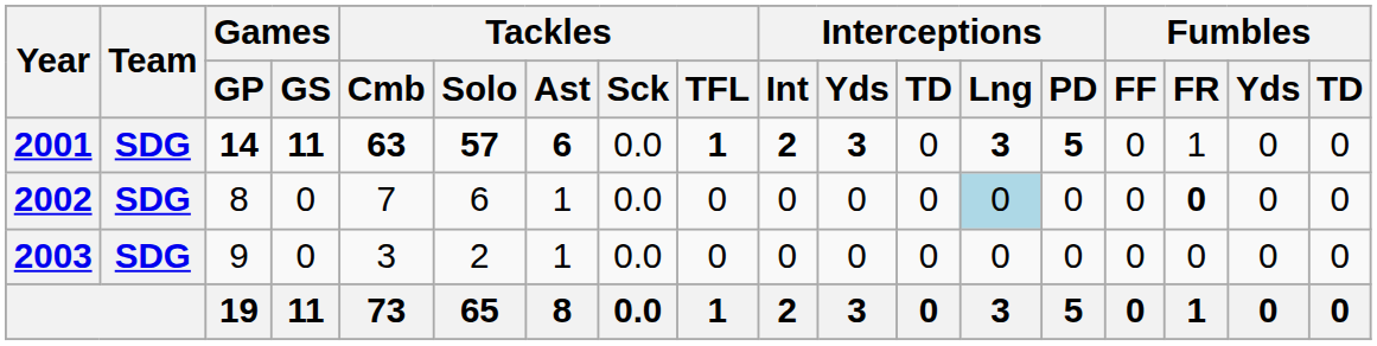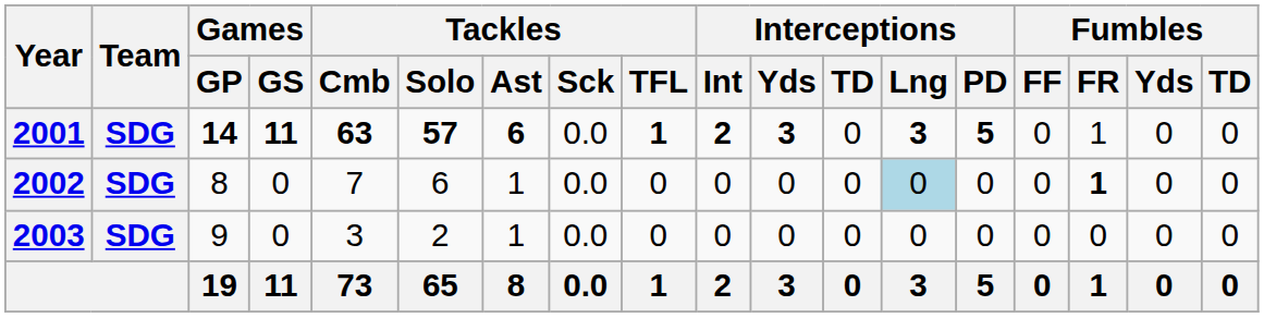2002 | Fumbles / FR: 0 -> 1
